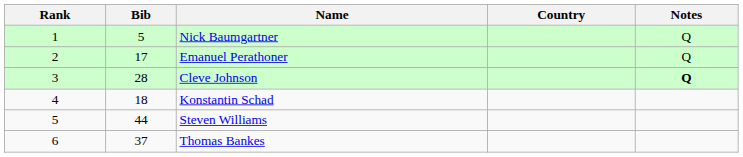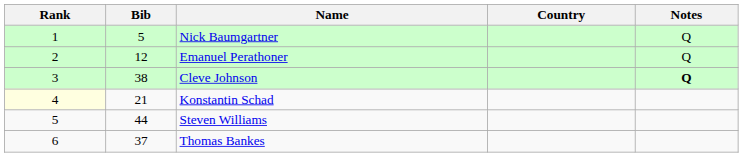Emanuel Perathoner | Bib: 17 -> 12
Cleve Johnson | Bib: 28 -> 38
Konstantin Schad | Rank: no background -> lightyellow background
Konstantin Schad | Bib: 18 -> 21
